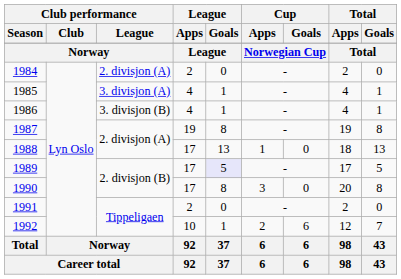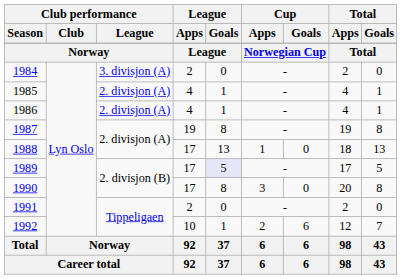1984 | Club performance / League: 2. divisjon (A) -> 3. divisjon (A)
1985 | Club performance / League: 3. divisjon (A) -> 2. divisjon (A)
1986 | Club performance / League: 3. divisjon (B) -> 2. divisjon (A)
